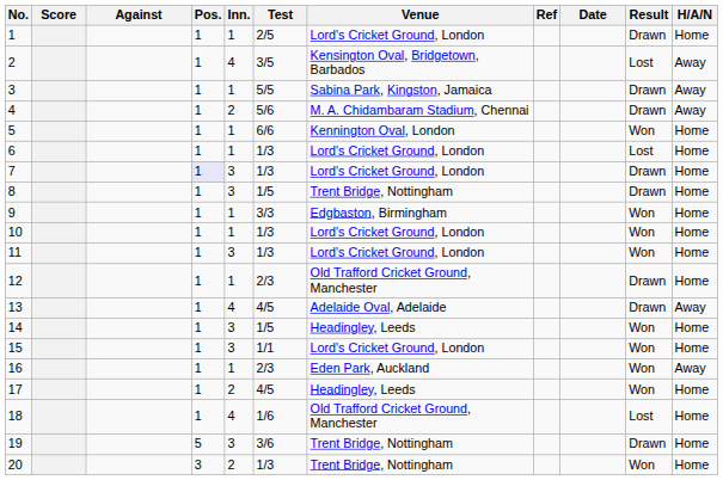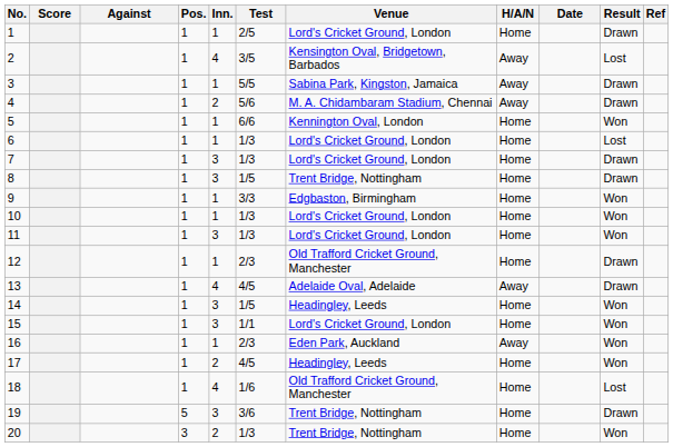columns swapped: H/A/N <-> Ref
7 | Pos.: lavender background -> no background
